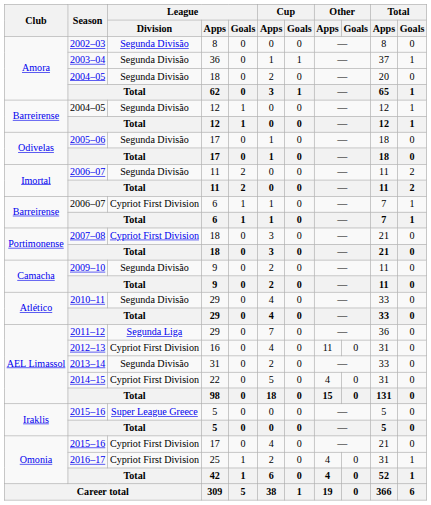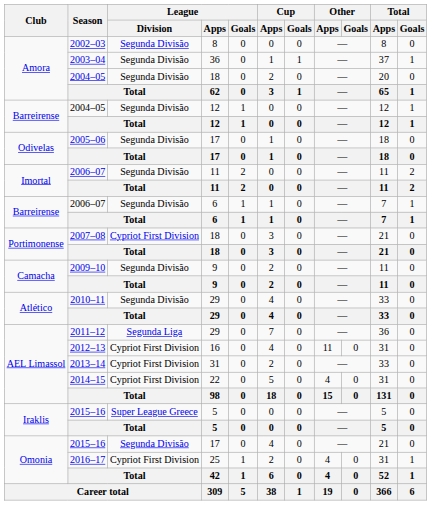2006–07 / 6 | League / Division: Cypriot First Division -> Segunda Divisão
2013–14 | League / Division: Segunda Divisão -> Cypriot First Division
2015–16 / 17 | League / Division: Cypriot First Division -> Segunda Divisão
